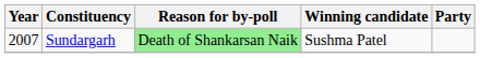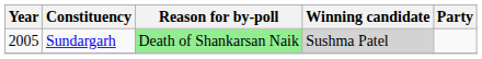Sundargarh | Year: 2007 -> 2005
Sundargarh | Winning candidate: no background -> lightgrey background
